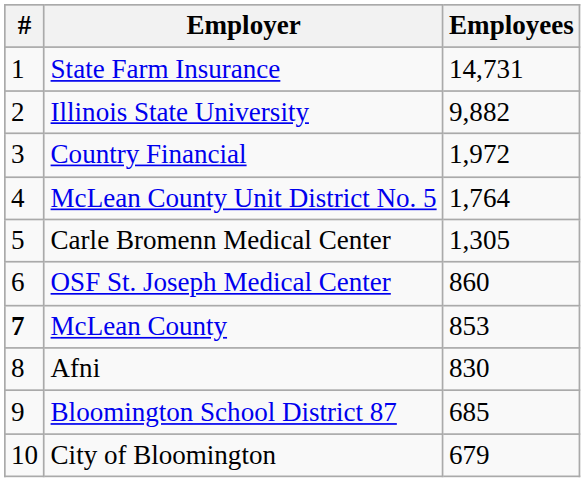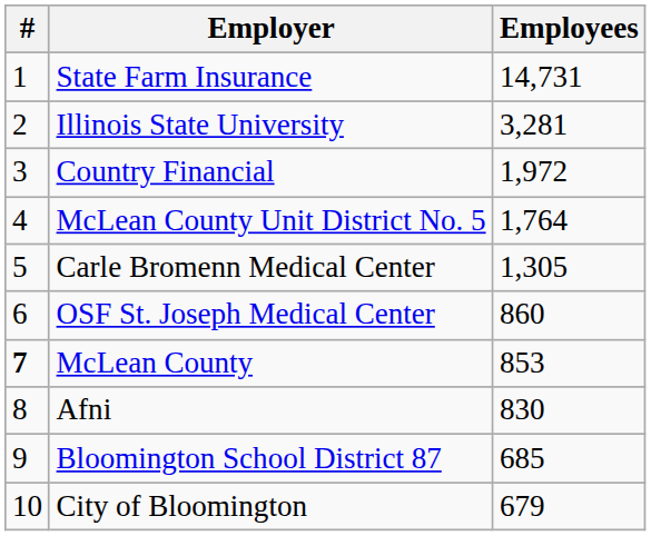Illinois State University | Employees: 9,882 -> 3,281
